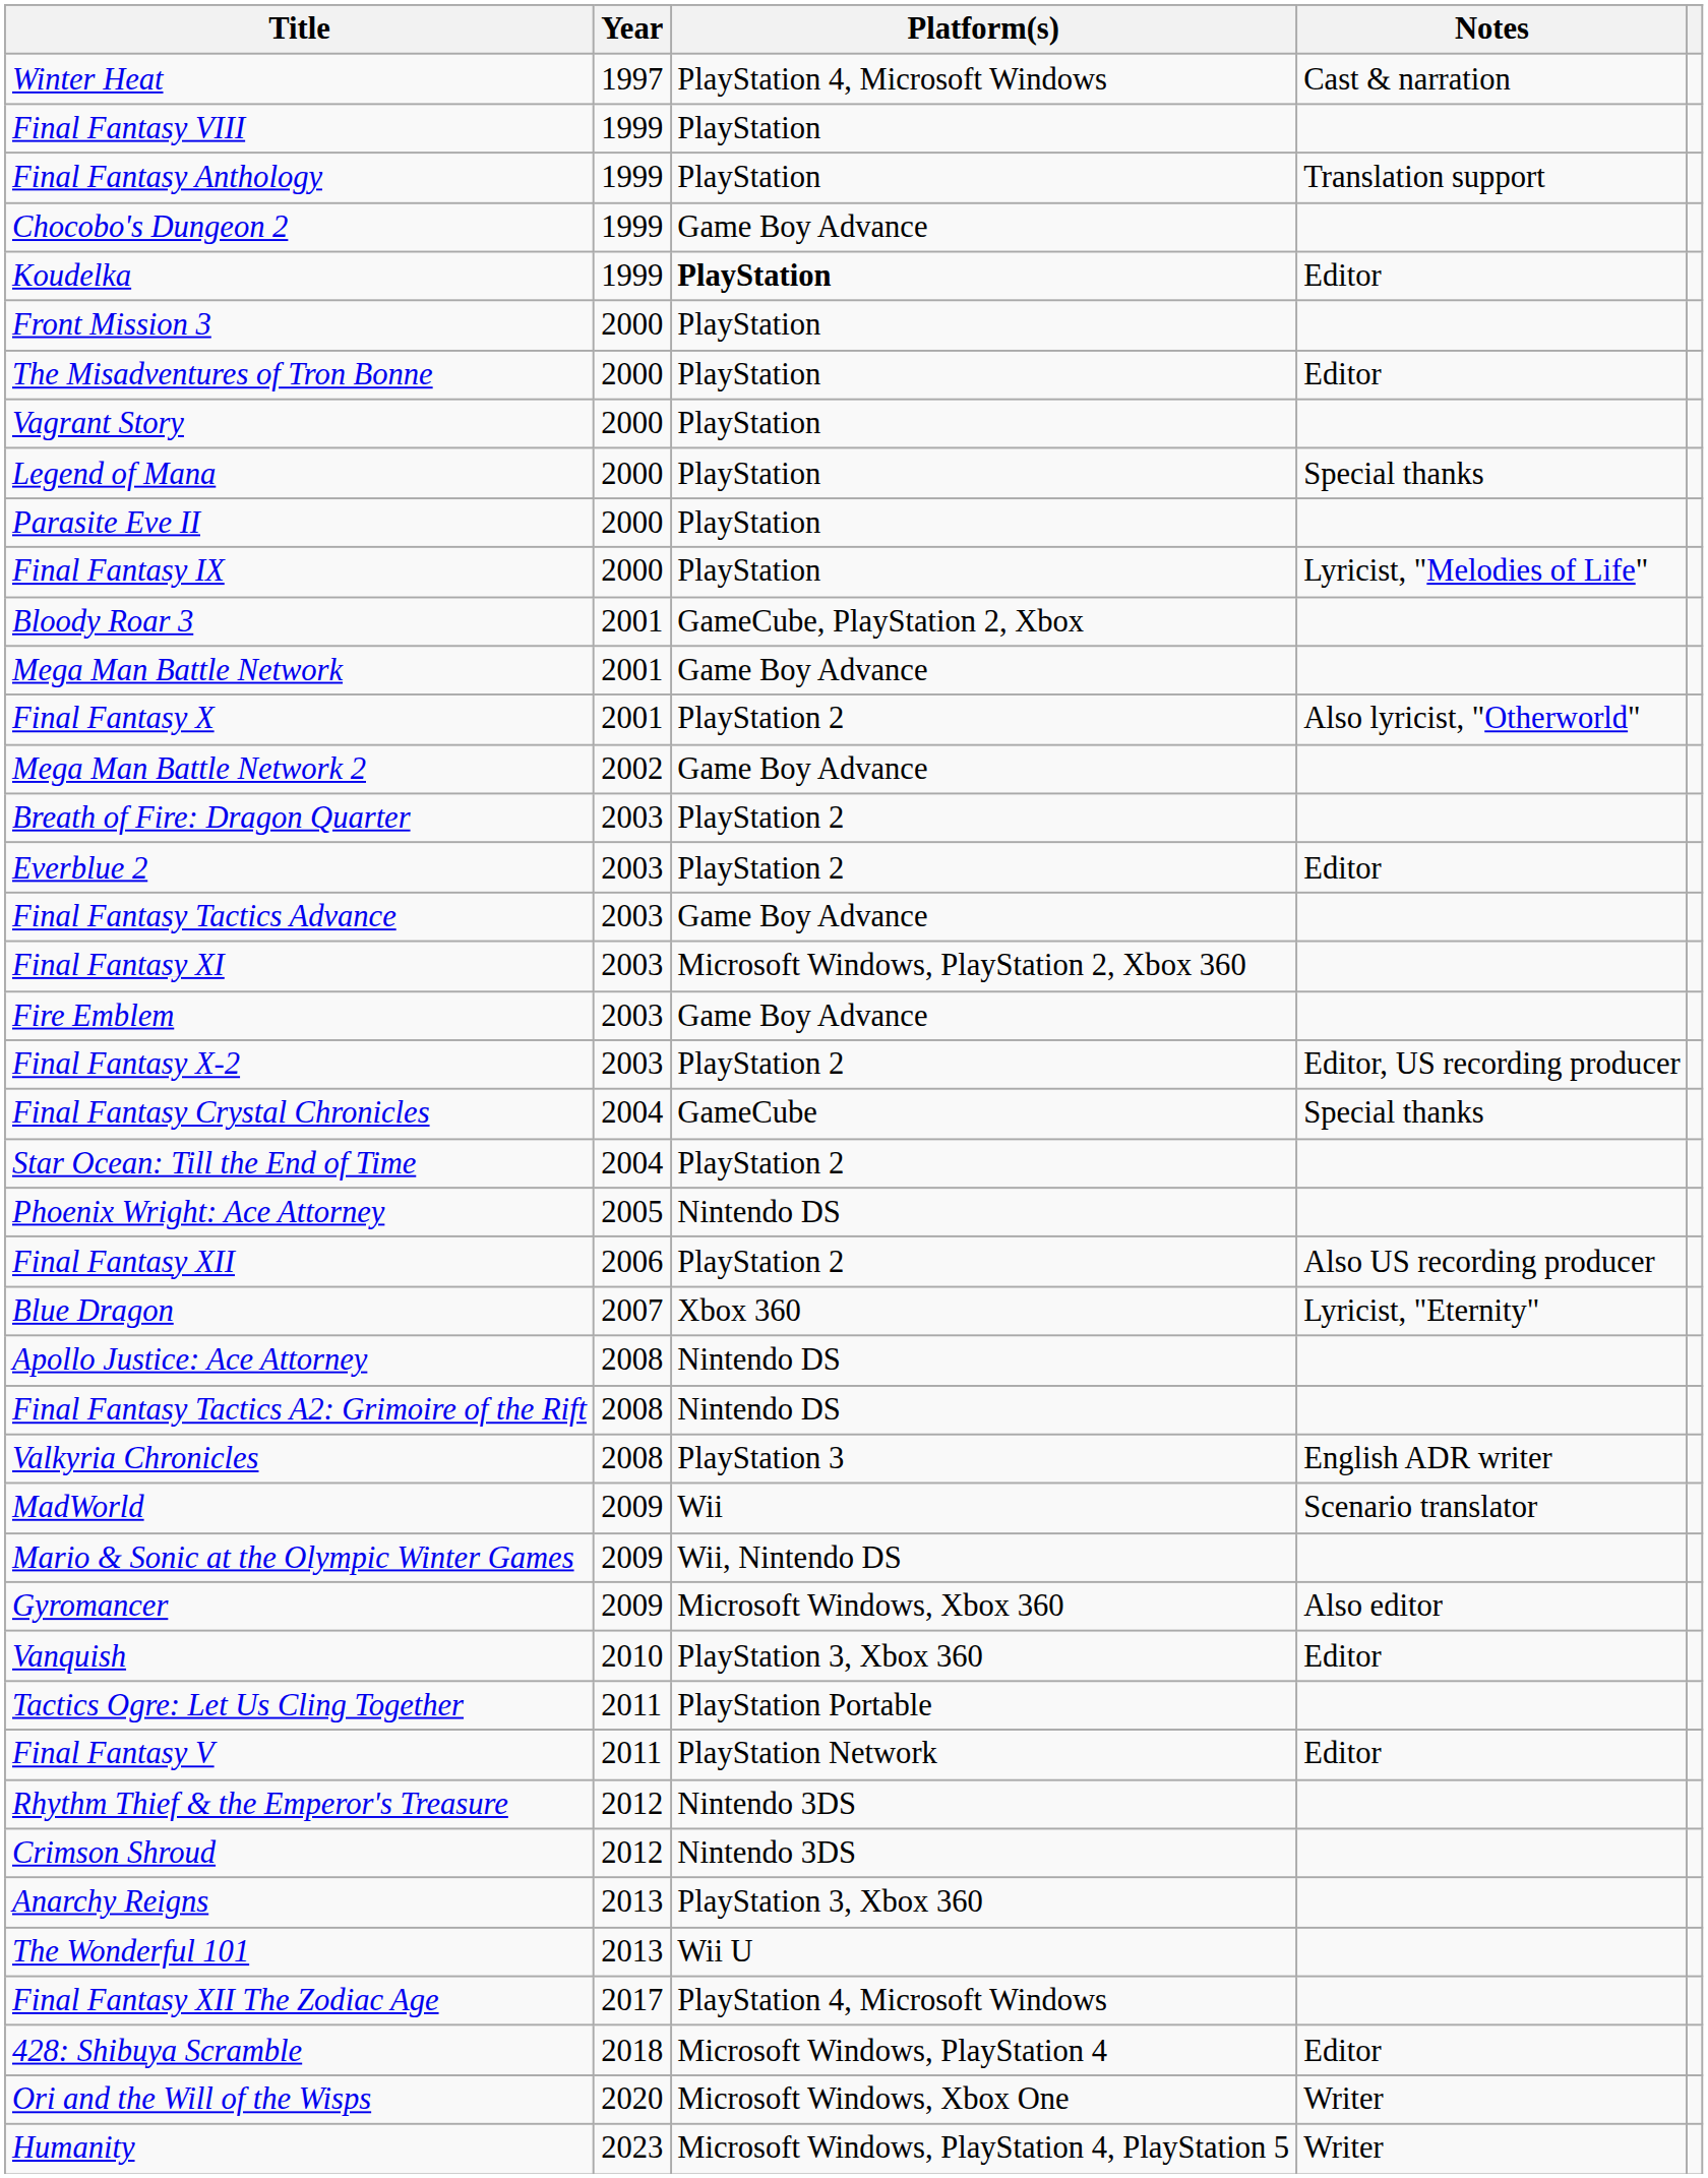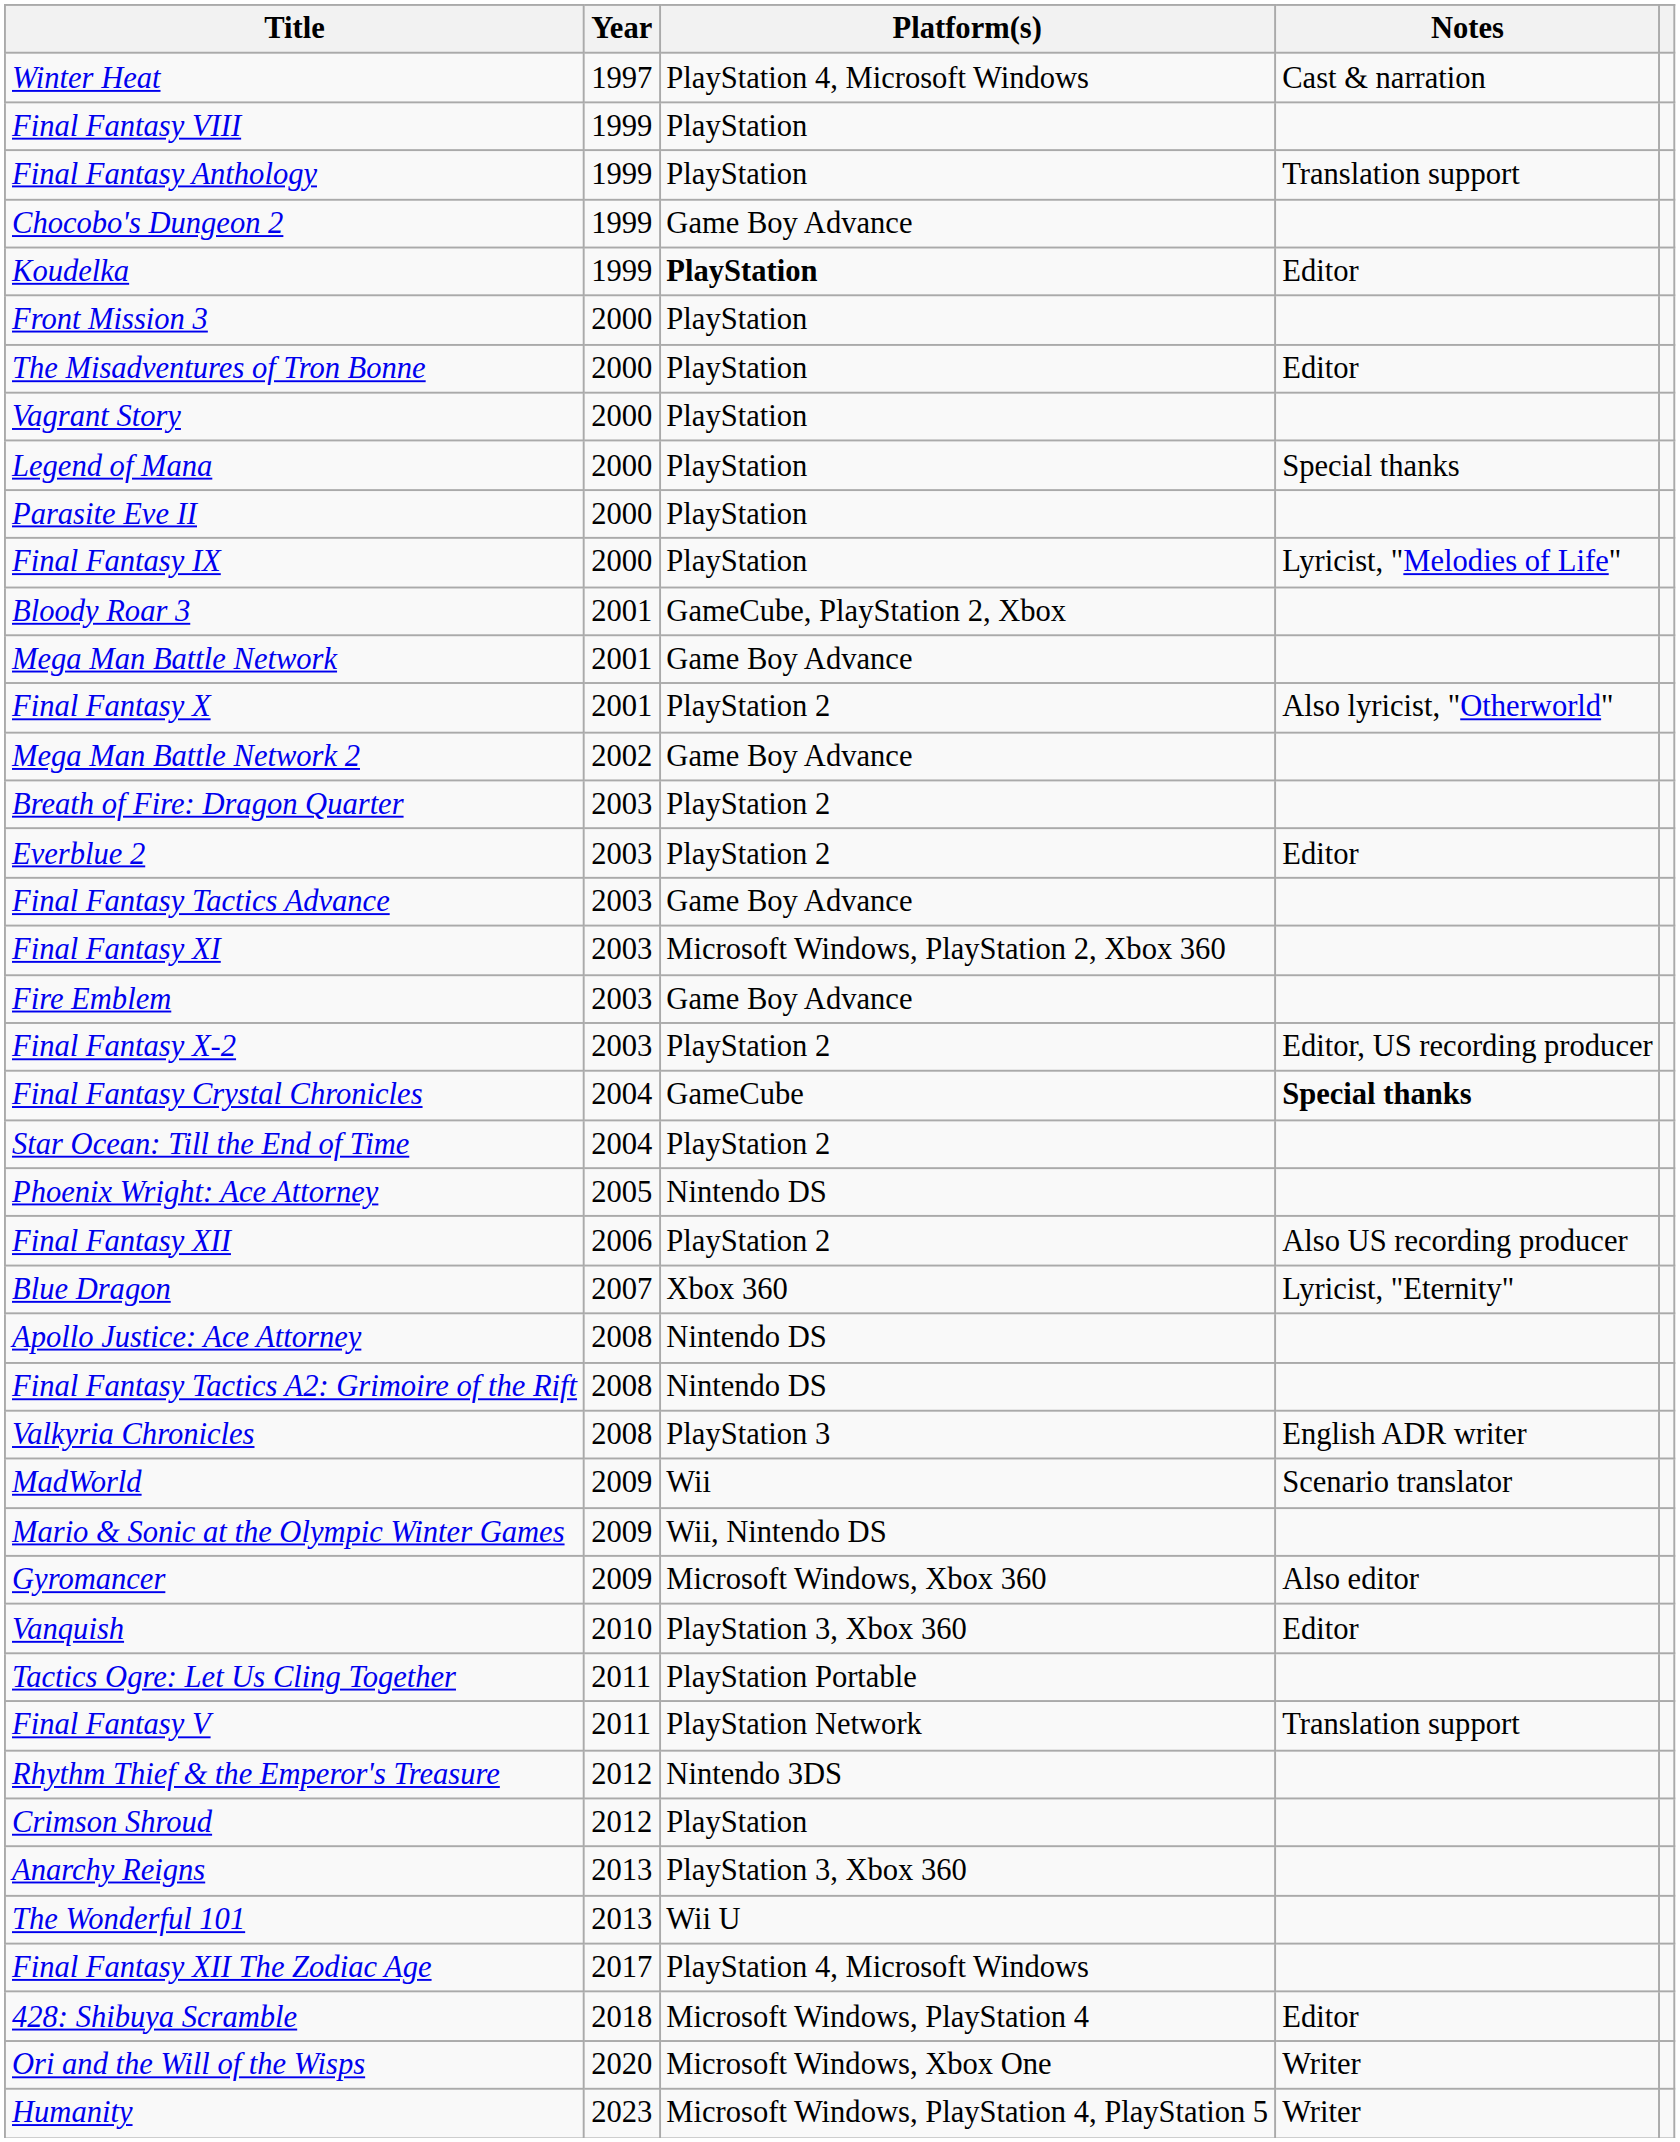Final Fantasy Crystal Chronicles | Notes: normal -> bold
Final Fantasy V | Notes: Editor -> Translation support
Crimson Shroud | Platform(s): Nintendo 3DS -> PlayStation
